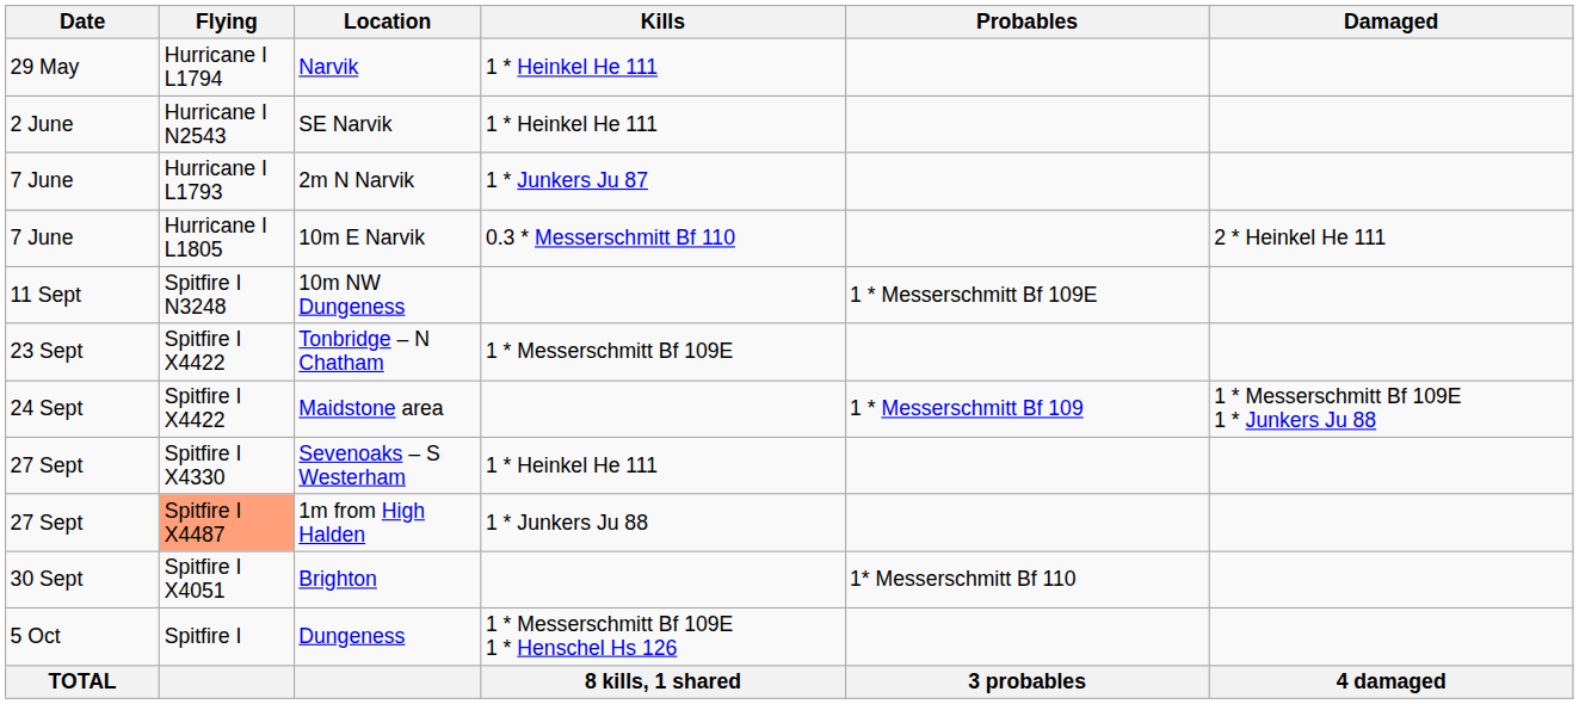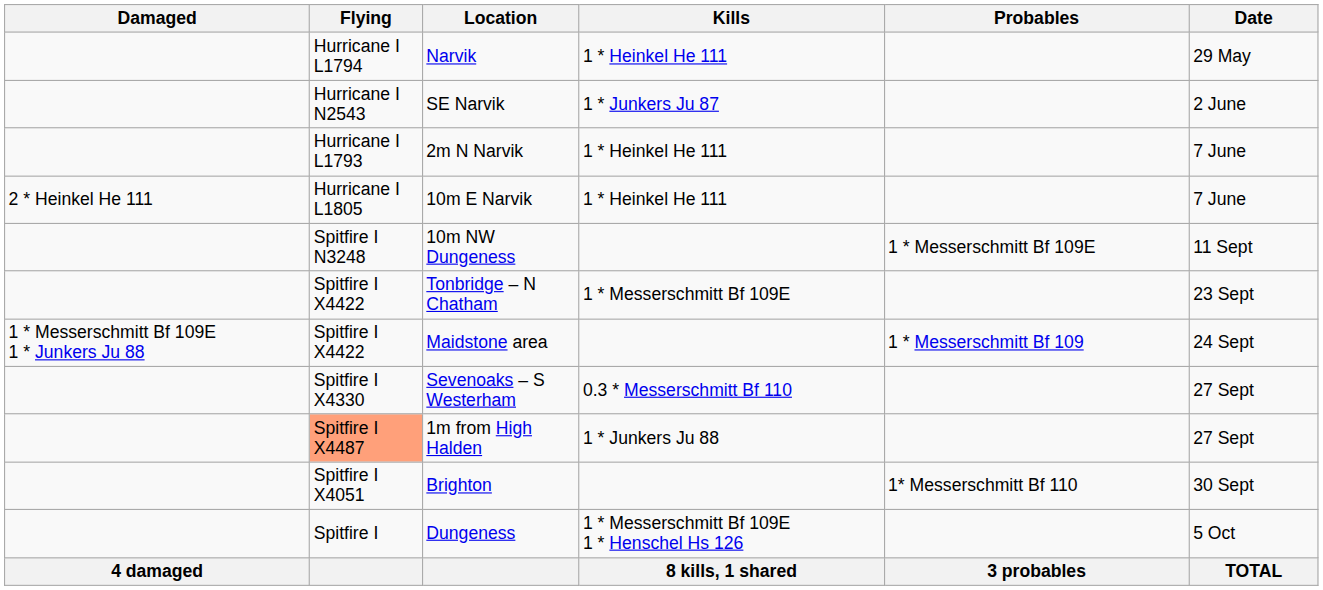columns swapped: Date <-> Damaged
SE Narvik | Kills: 1 * Heinkel He 111 -> 1 * Junkers Ju 87
2m N Narvik | Kills: 1 * Junkers Ju 87 -> 1 * Heinkel He 111
10m E Narvik | Kills: 0.3 * Messerschmitt Bf 110 -> 1 * Heinkel He 111
Sevenoaks – S Westerham | Kills: 1 * Heinkel He 111 -> 0.3 * Messerschmitt Bf 110
